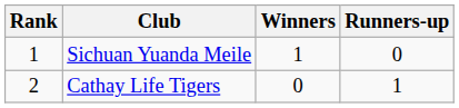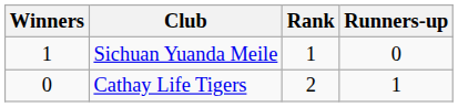columns swapped: Rank <-> Winners
